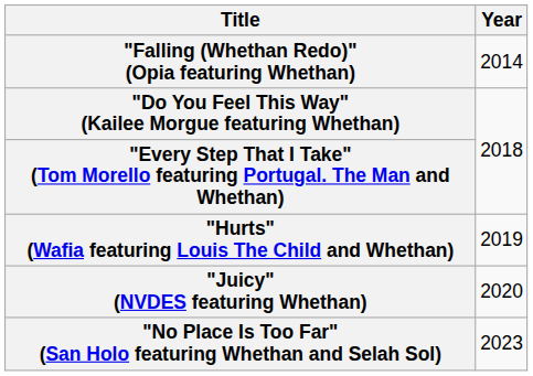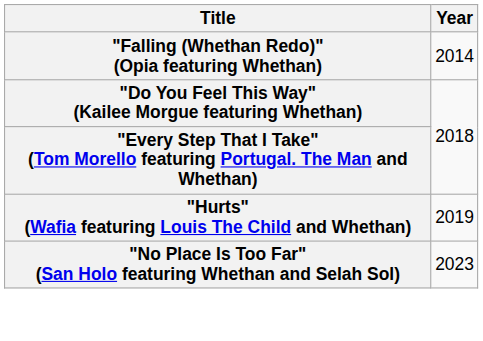- row: "Juicy" (NVDES featuring Whethan) | 2020
